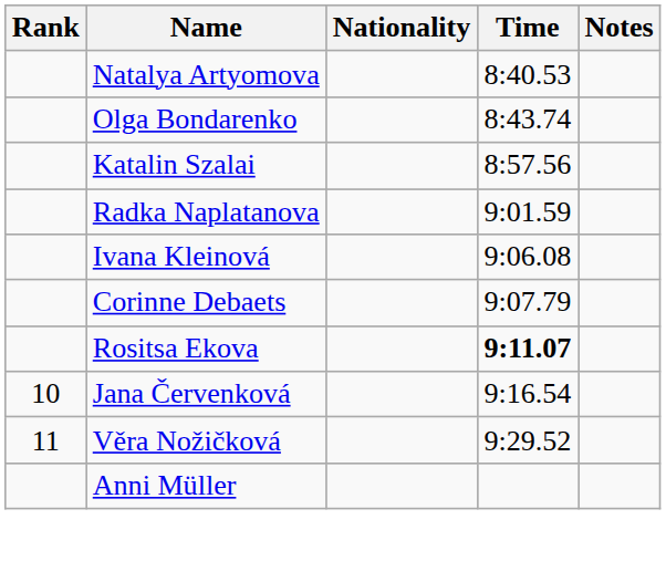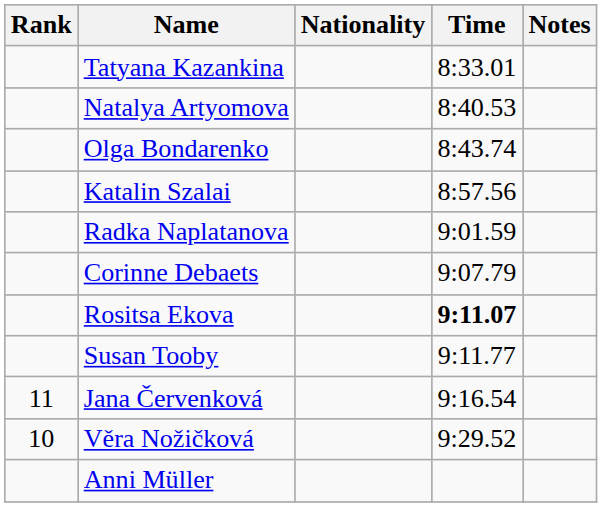+ row: Tatyana Kazankina | 8:33.01
- row: Ivana Kleinová | 9:06.08
+ row: Susan Tooby | 9:11.77
Jana Červenková | Rank: 10 -> 11
Věra Nožičková | Rank: 11 -> 10
